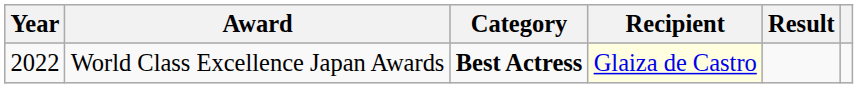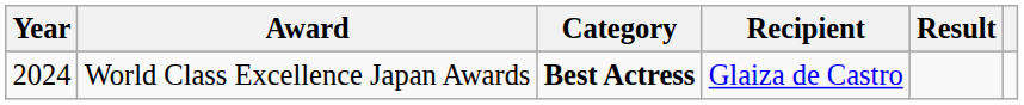World Class Excellence Japan Awards | Year: 2022 -> 2024
World Class Excellence Japan Awards | Recipient: lightyellow background -> no background
